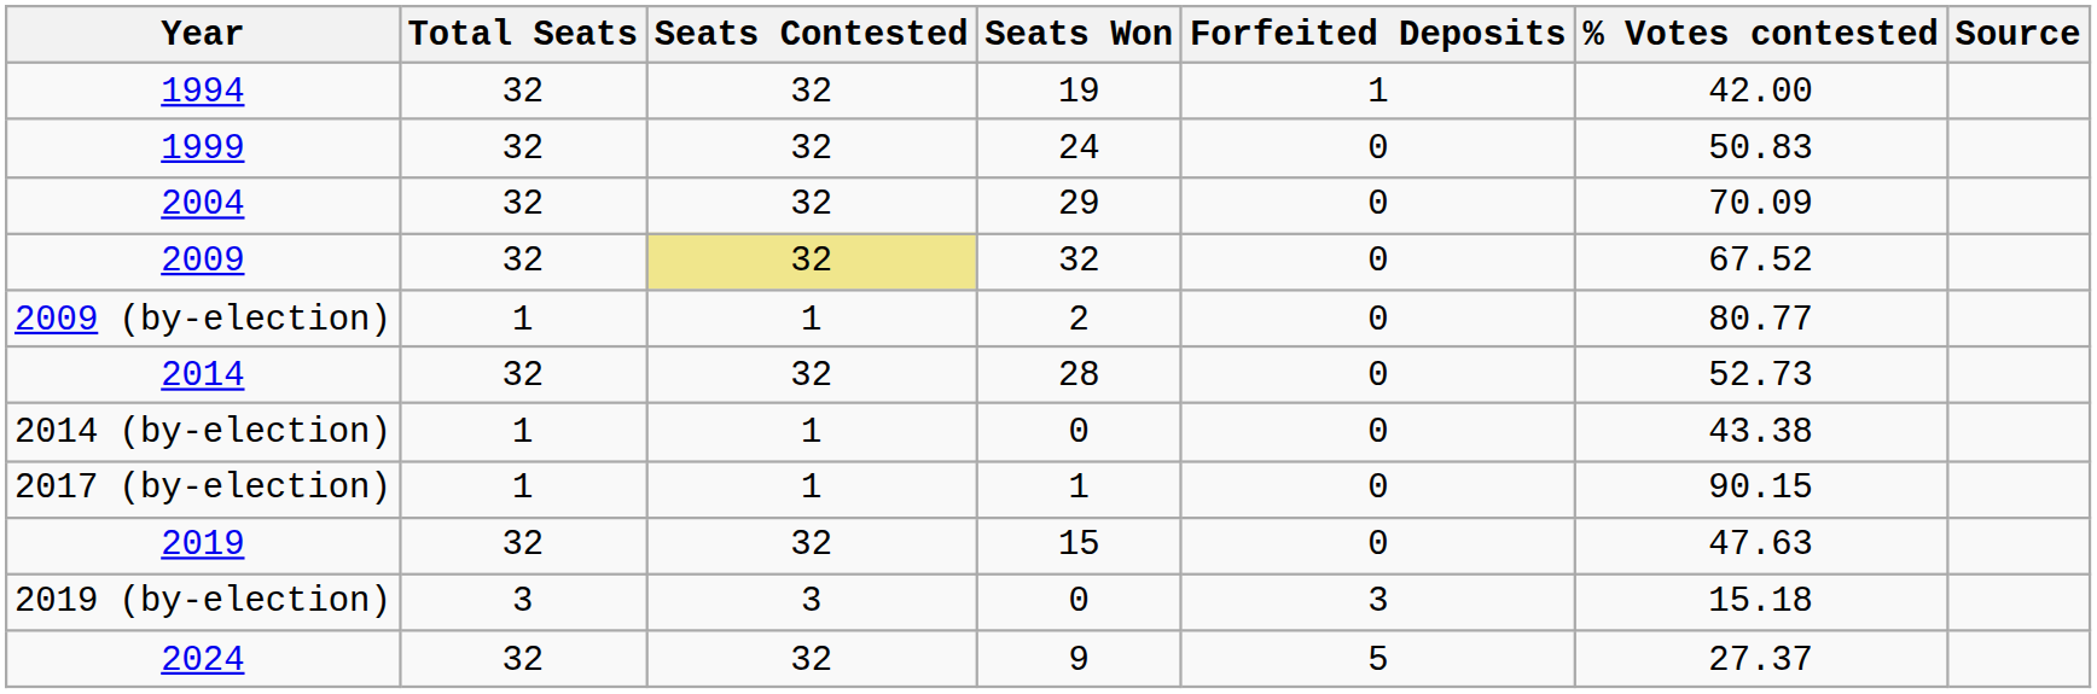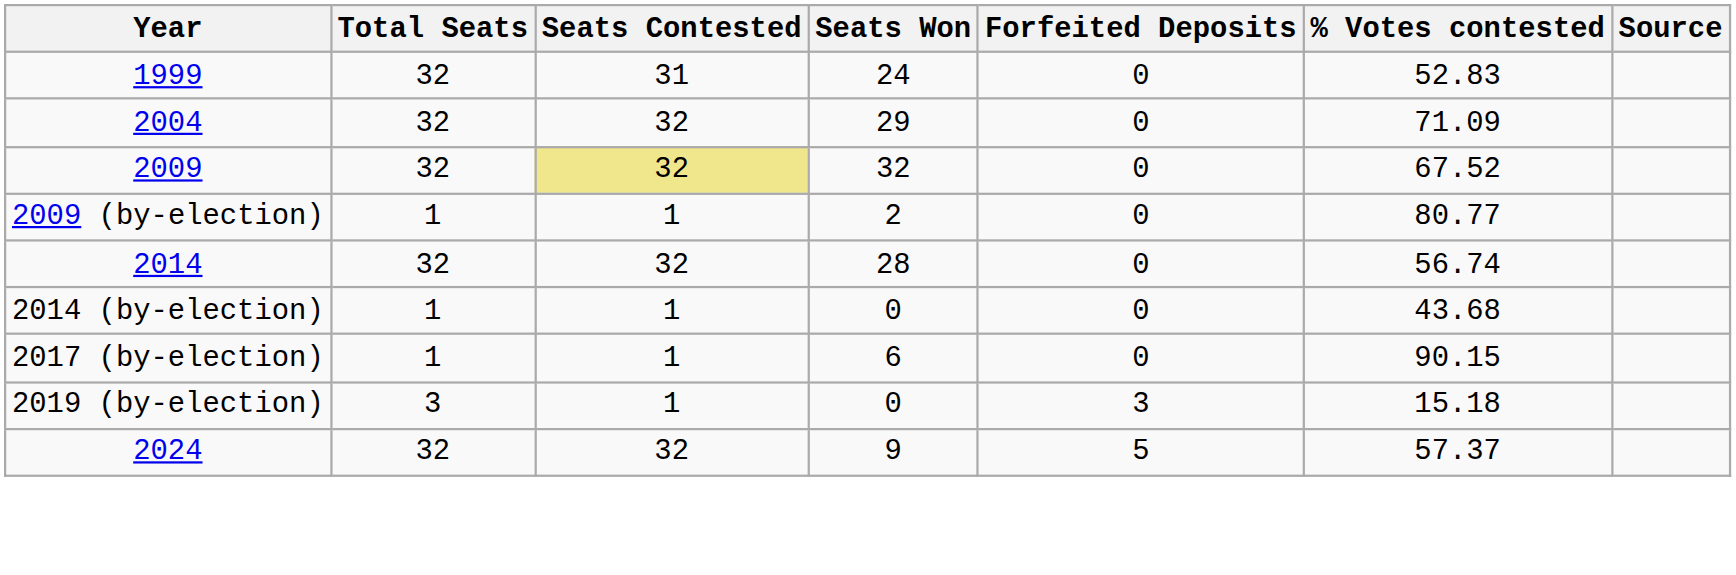- row: 1994 | 32 | 32 | 19 | 1 | 42.00
1999 | Seats Contested: 32 -> 31
1999 | % Votes contested: 50.83 -> 52.83
2004 | % Votes contested: 70.09 -> 71.09
2014 | % Votes contested: 52.73 -> 56.74
2014 (by-election) | % Votes contested: 43.38 -> 43.68
2017 (by-election) | Seats Won: 1 -> 6
- row: 2019 | 32 | 32 | 15 | 0 | 47.63
2019 (by-election) | Seats Contested: 3 -> 1
2024 | % Votes contested: 27.37 -> 57.37
